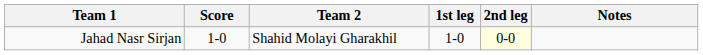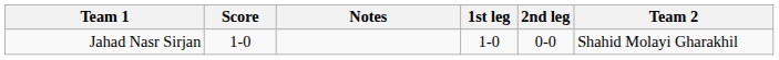columns swapped: Team 2 <-> Notes
Jahad Nasr Sirjan | 2nd leg: lightyellow background -> no background
